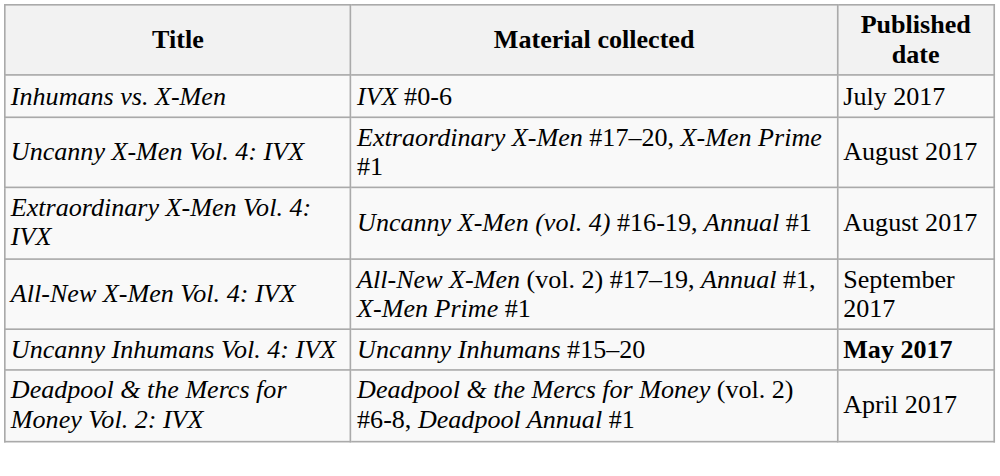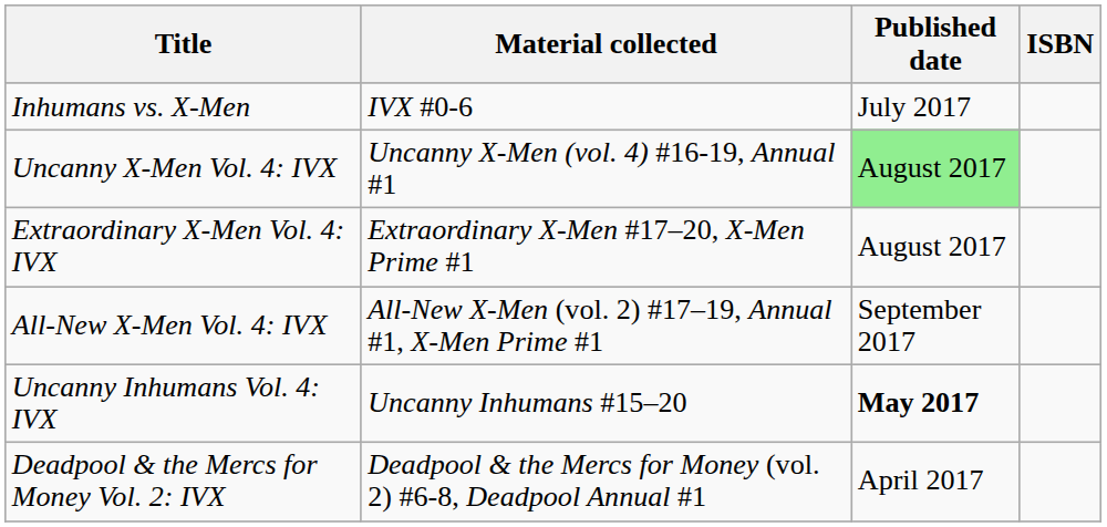+ column: ISBN
Uncanny X-Men Vol. 4: IVX | Material collected: Extraordinary X-Men #17–20, X-Men Prime #1 -> Uncanny X-Men (vol. 4) #16-19, Annual #1
Uncanny X-Men Vol. 4: IVX | Published date: no background -> lightgreen background
Extraordinary X-Men Vol. 4: IVX | Material collected: Uncanny X-Men (vol. 4) #16-19, Annual #1 -> Extraordinary X-Men #17–20, X-Men Prime #1
